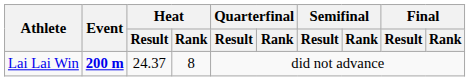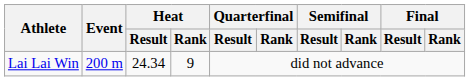Lai Lai Win | Event: bold -> normal
Lai Lai Win | Heat / Result: 24.37 -> 24.34
Lai Lai Win | Heat / Rank: 8 -> 9
